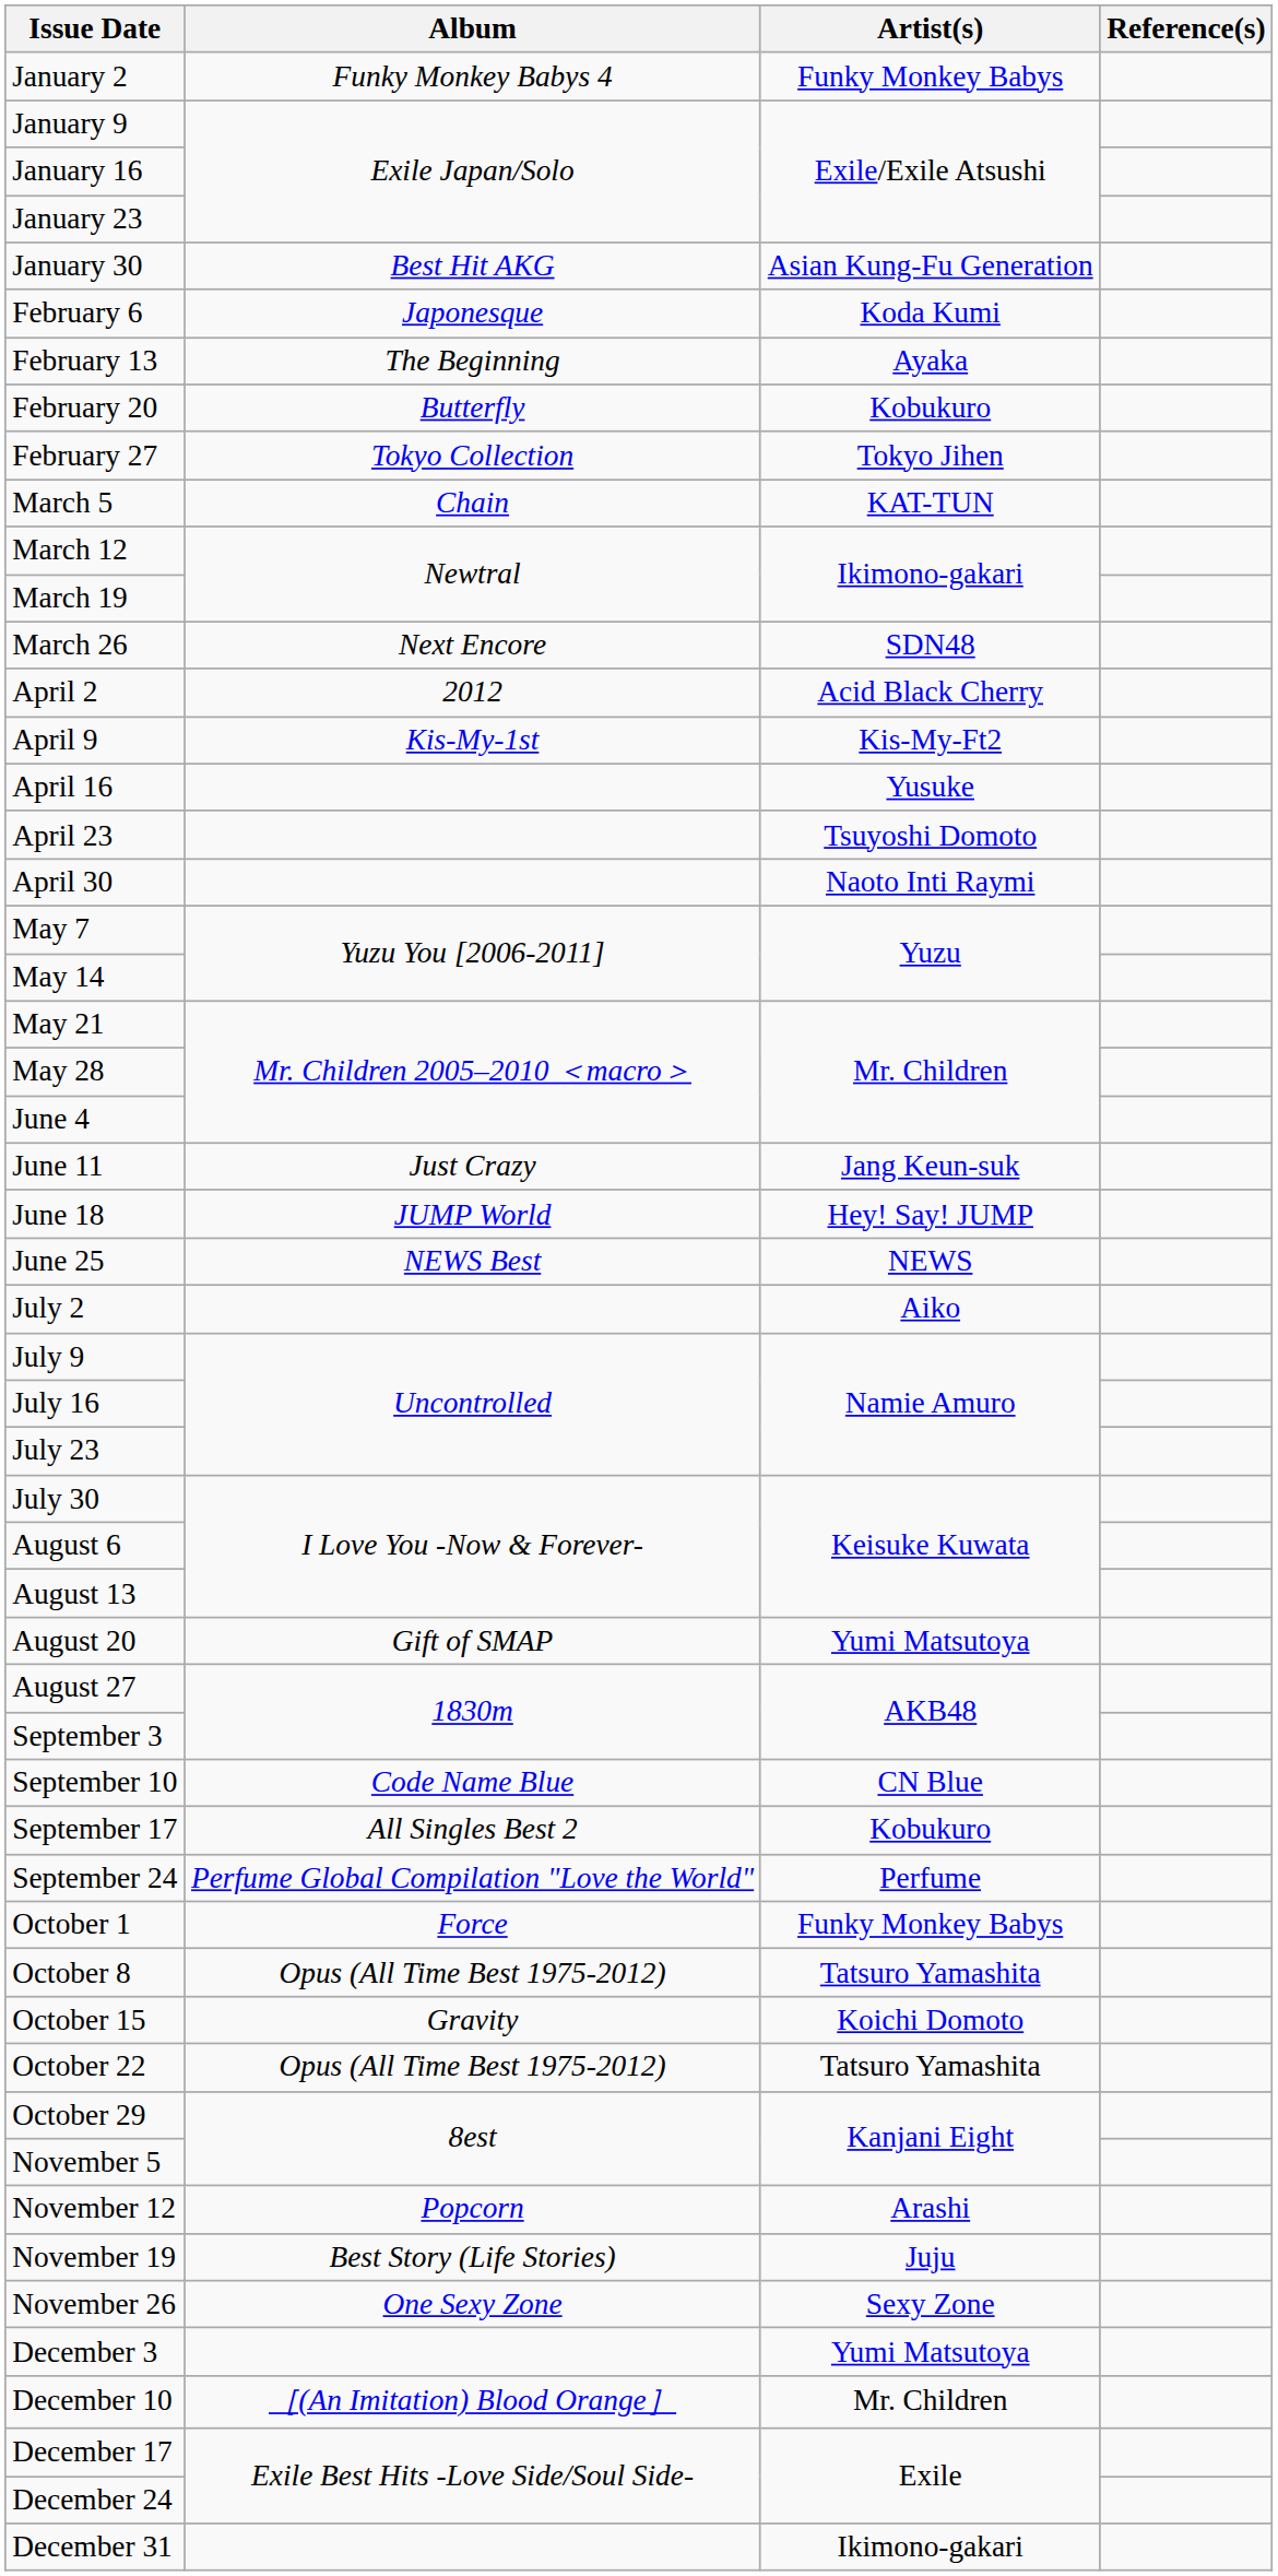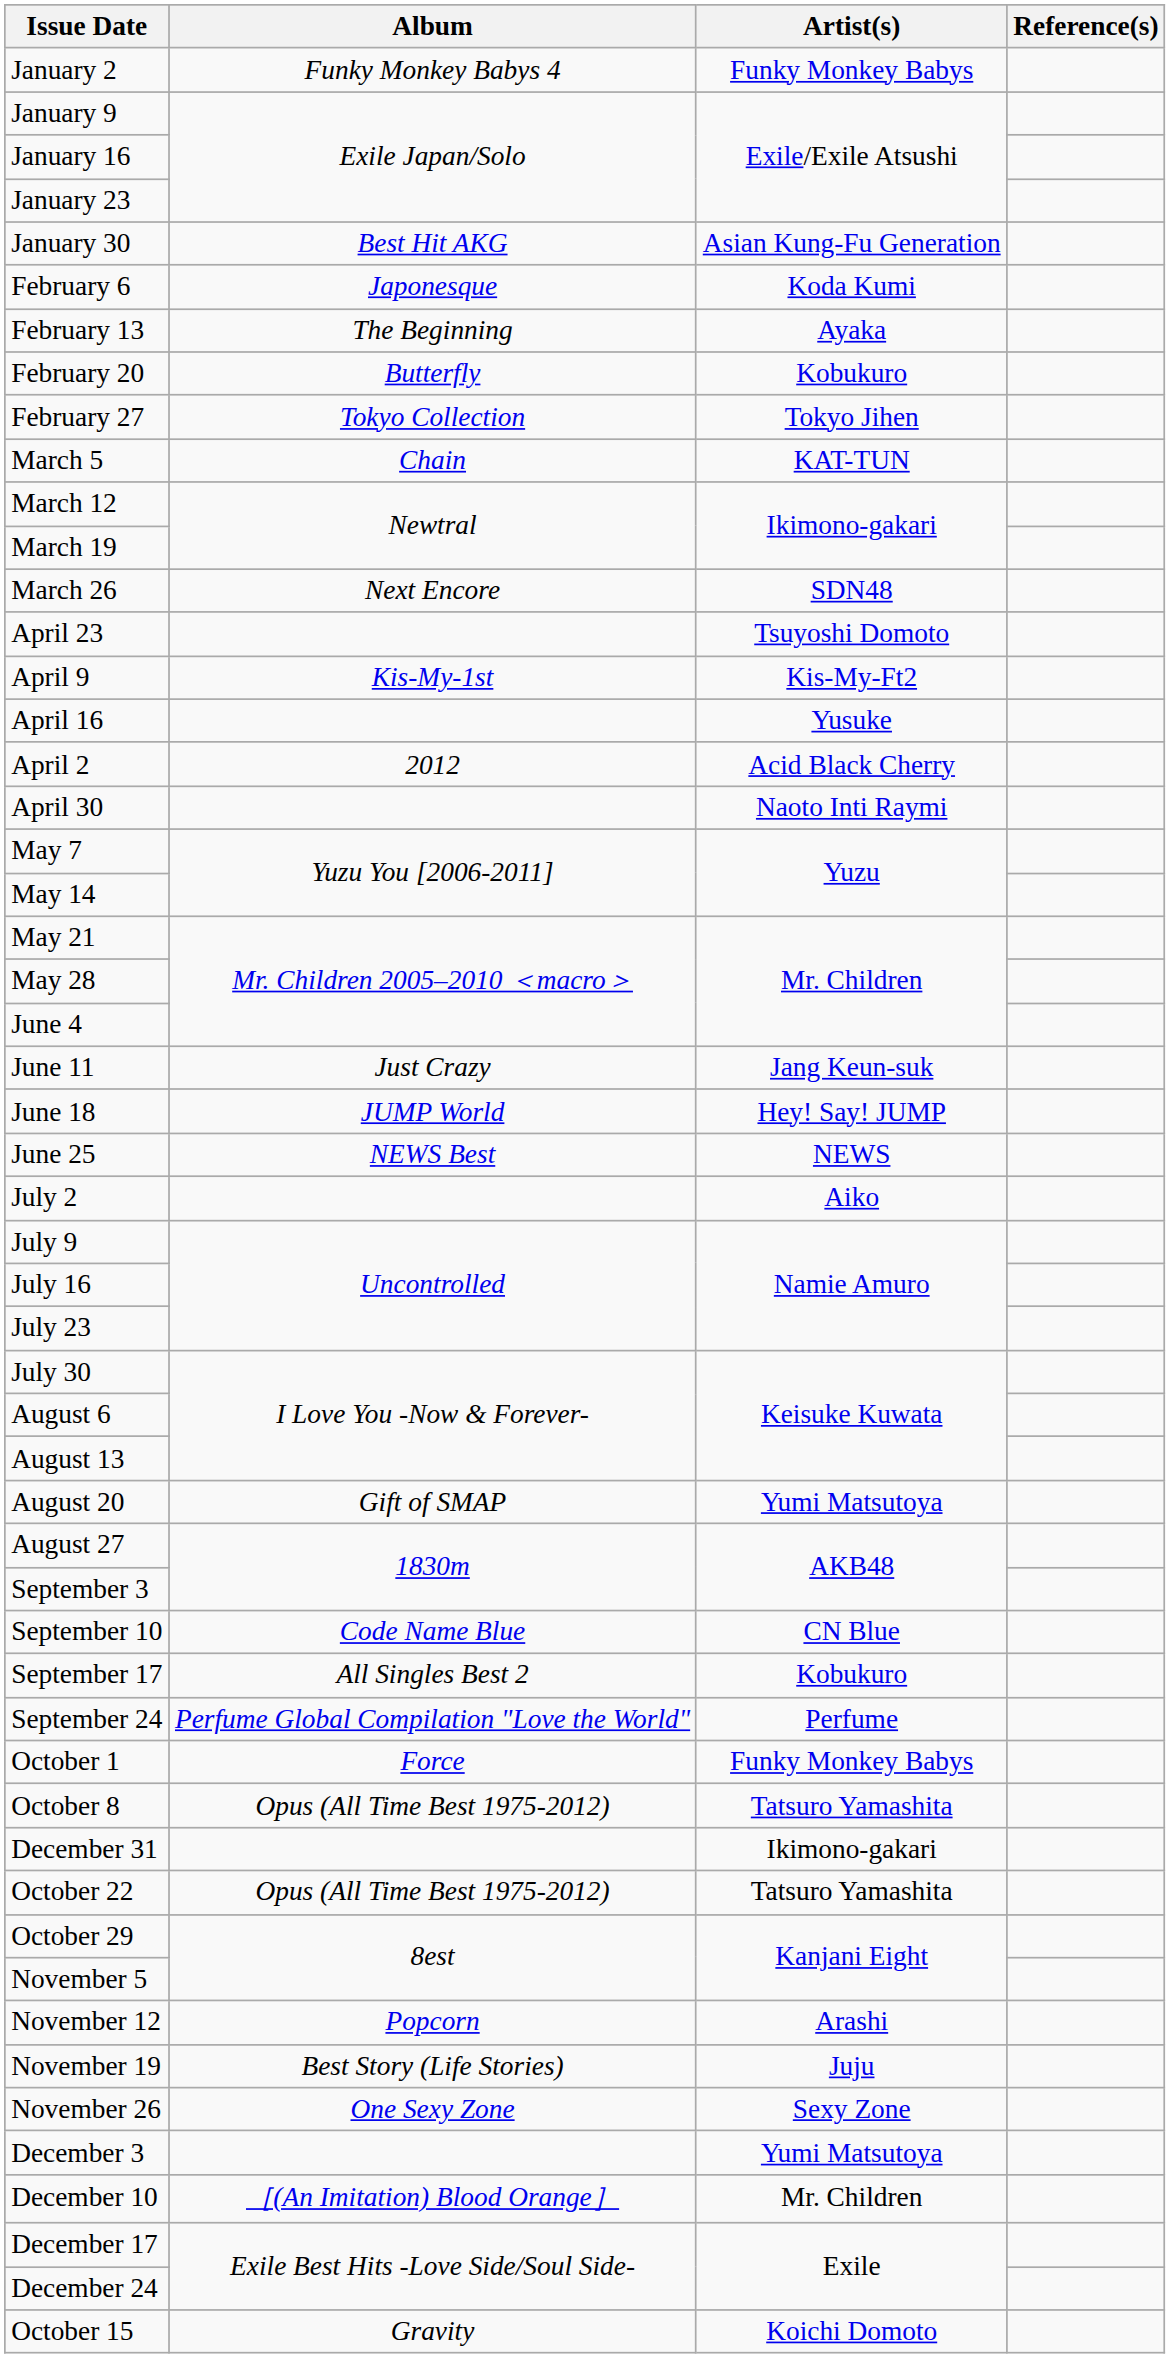rows swapped: April 2 <-> April 23
rows swapped: October 15 <-> December 31
